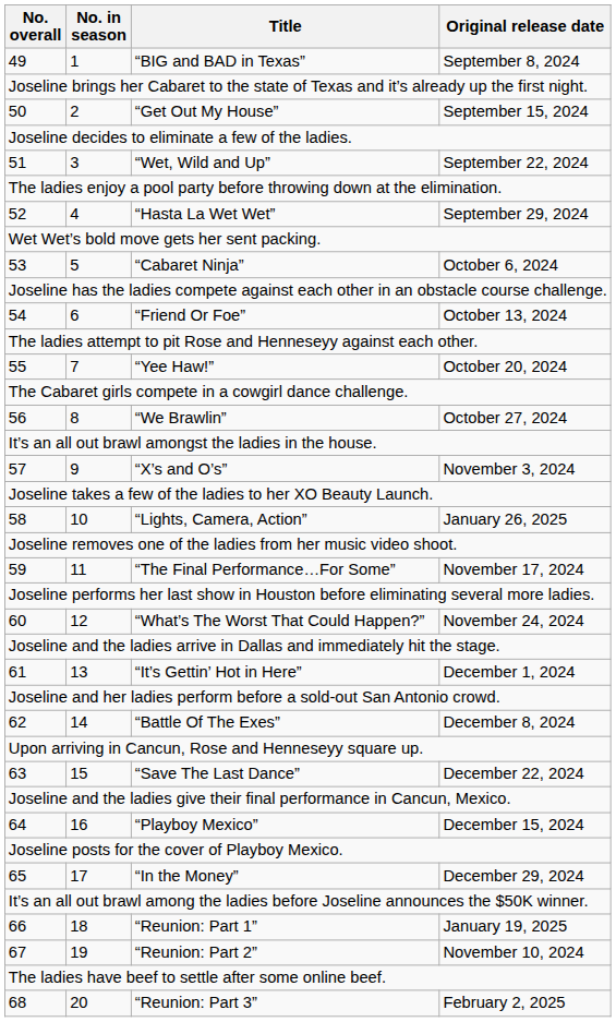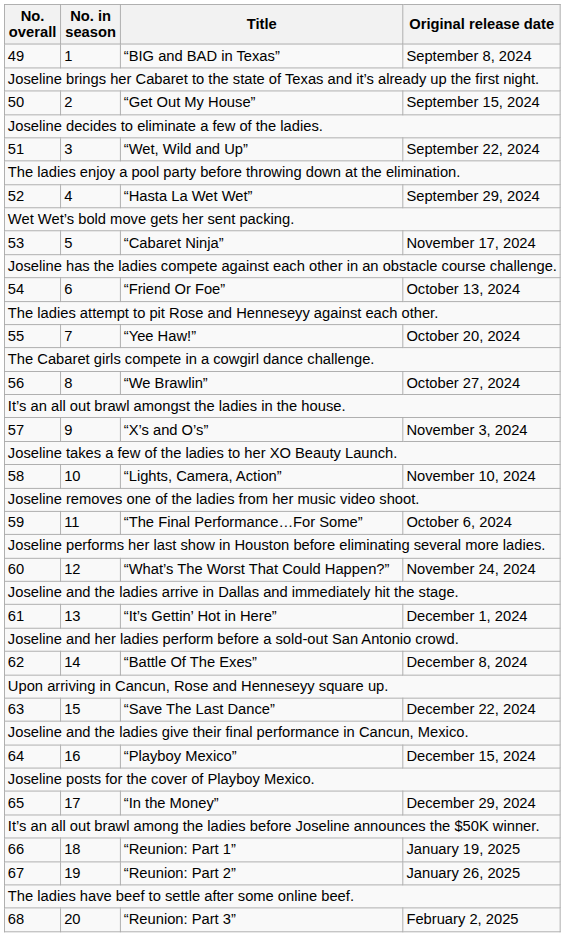“Cabaret Ninja” | Original release date: October 6, 2024 -> November 17, 2024
“Lights, Camera, Action” | Original release date: January 26, 2025 -> November 10, 2024
“The Final Performance…For Some” | Original release date: November 17, 2024 -> October 6, 2024
“Reunion: Part 2” | Original release date: November 10, 2024 -> January 26, 2025
